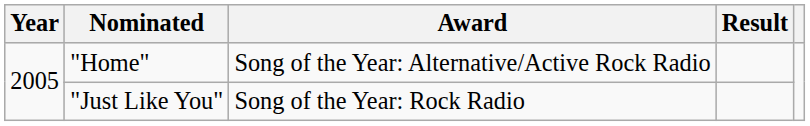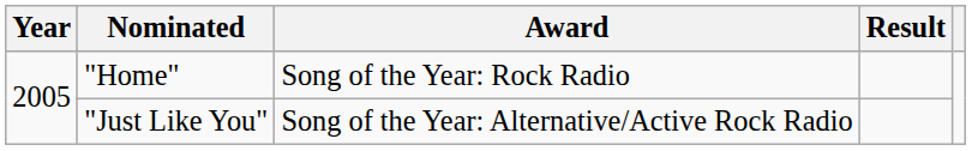"Home" | Award: Song of the Year: Alternative/Active Rock Radio -> Song of the Year: Rock Radio
"Just Like You" | Award: Song of the Year: Rock Radio -> Song of the Year: Alternative/Active Rock Radio
